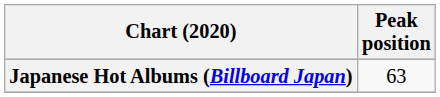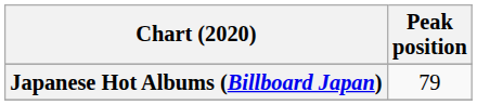Japanese Hot Albums (Billboard Japan) | Peak position: 63 -> 79
